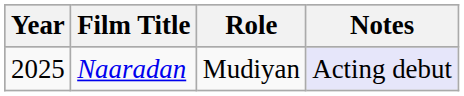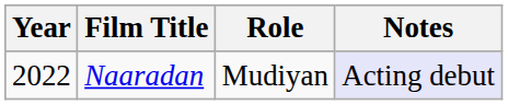Naaradan | Year: 2025 -> 2022
